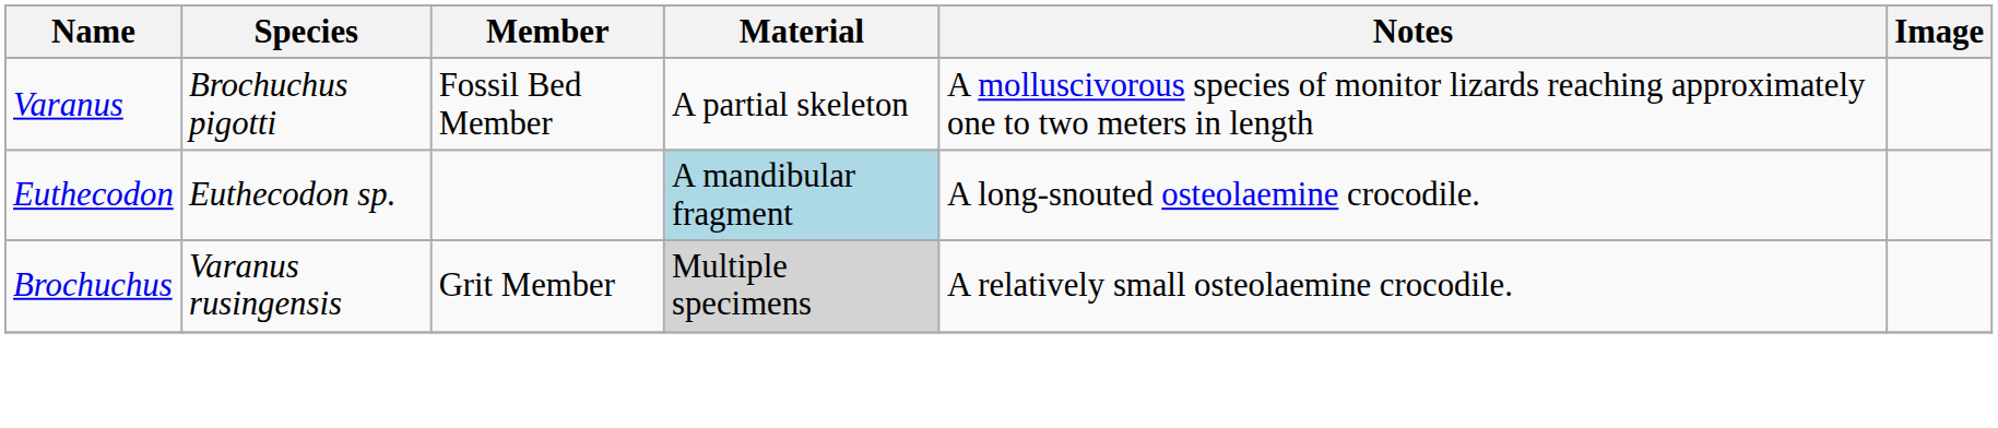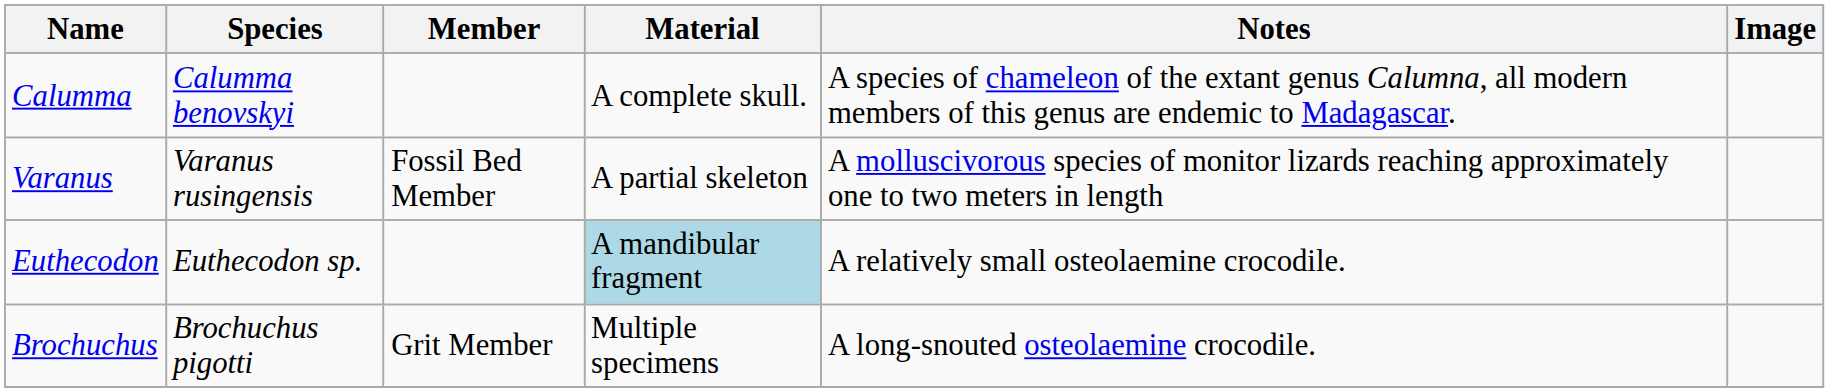+ row: Calumma | Calumma benovskyi | A complete skull. | A species of chameleon of the extant genus Calumna, all modern members of this genus are endemic to Madagascar.
Varanus | Species: Brochuchus pigotti -> Varanus rusingensis
Euthecodon | Notes: A long-snouted osteolaemine crocodile. -> A relatively small osteolaemine crocodile.
Brochuchus | Species: Varanus rusingensis -> Brochuchus pigotti
Brochuchus | Material: lightgrey background -> no background
Brochuchus | Notes: A relatively small osteolaemine crocodile. -> A long-snouted osteolaemine crocodile.
